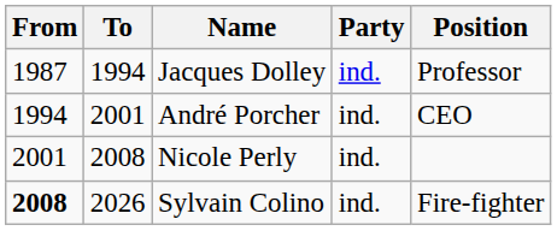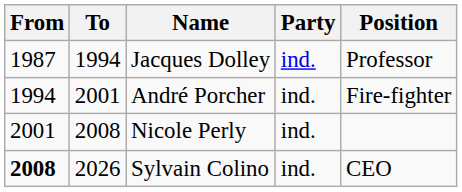André Porcher | Position: CEO -> Fire-fighter
Sylvain Colino | Position: Fire-fighter -> CEO
